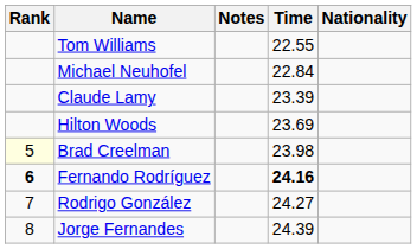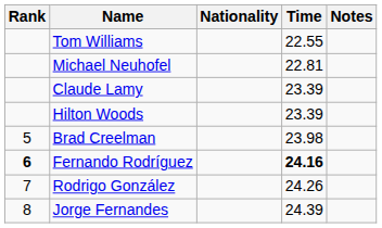columns swapped: Nationality <-> Notes
Michael Neuhofel | Time: 22.84 -> 22.81
Hilton Woods | Time: 23.69 -> 23.39
Brad Creelman | Rank: lightyellow background -> no background
Rodrigo González | Time: 24.27 -> 24.26
